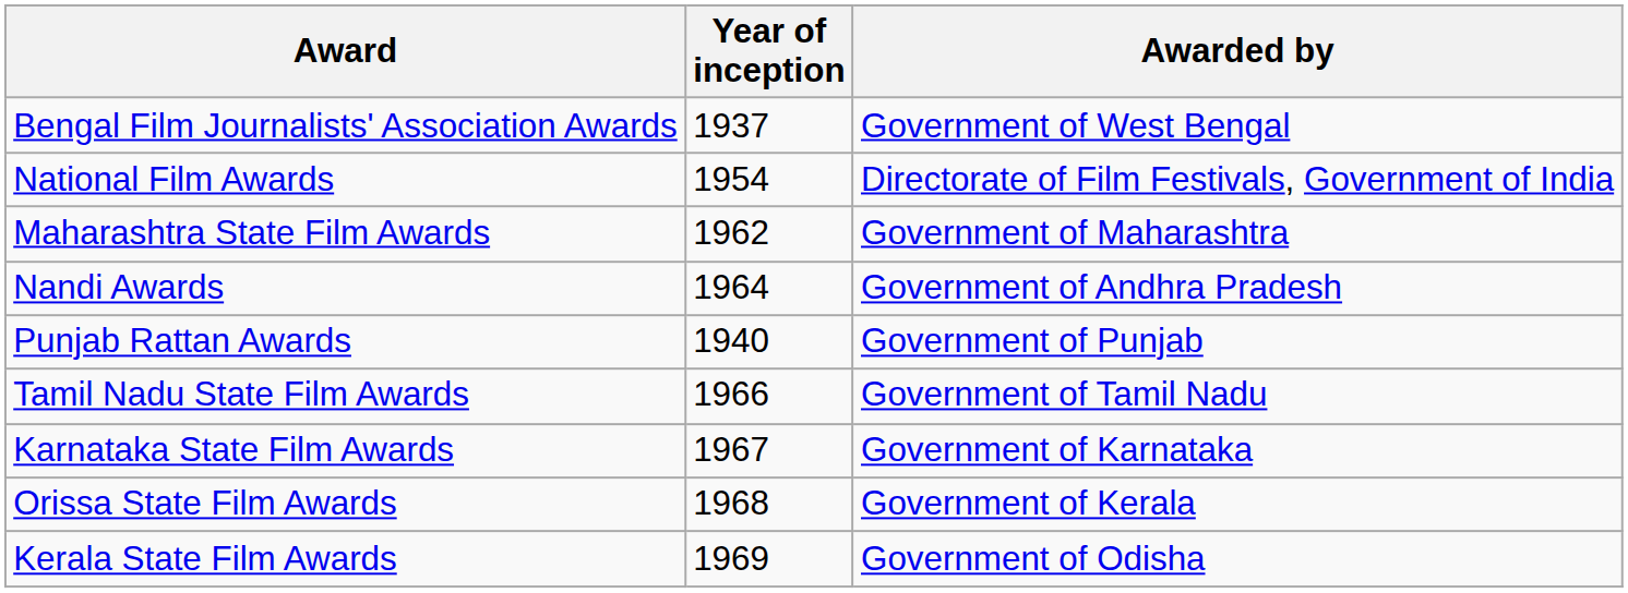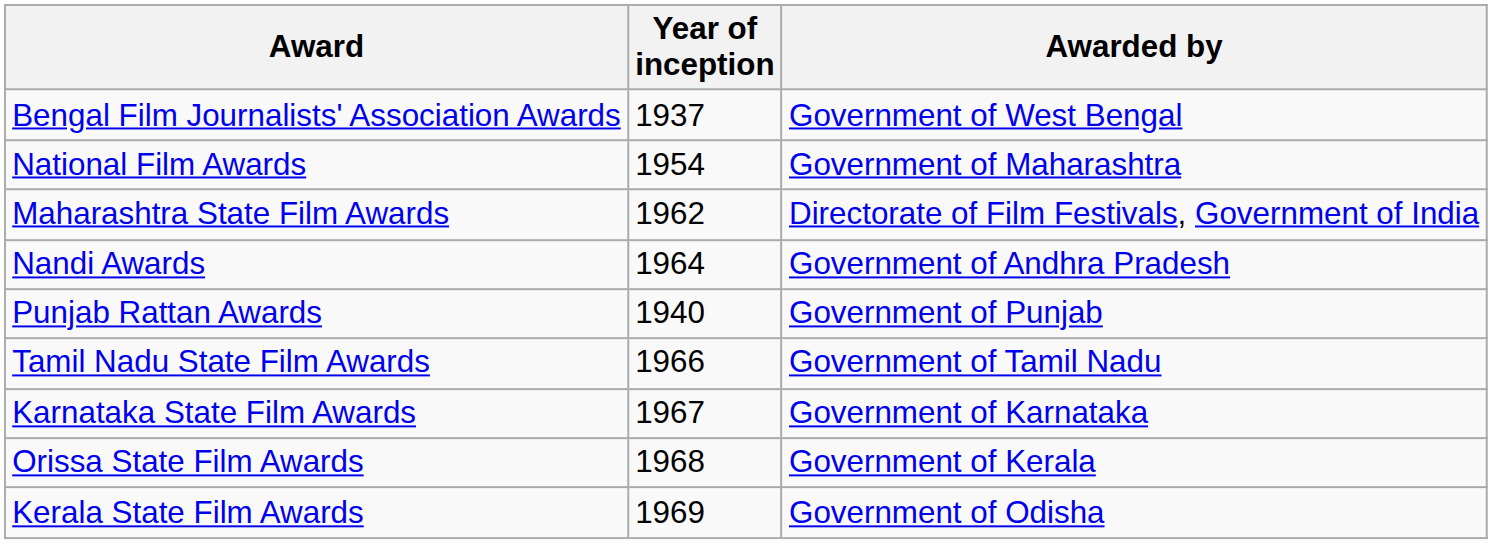National Film Awards | Awarded by: Directorate of Film Festivals, Government of India -> Government of Maharashtra
Maharashtra State Film Awards | Awarded by: Government of Maharashtra -> Directorate of Film Festivals, Government of India
